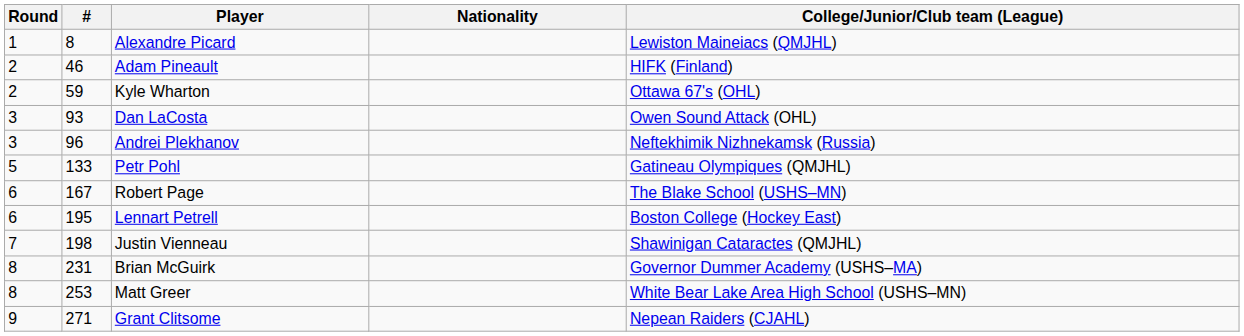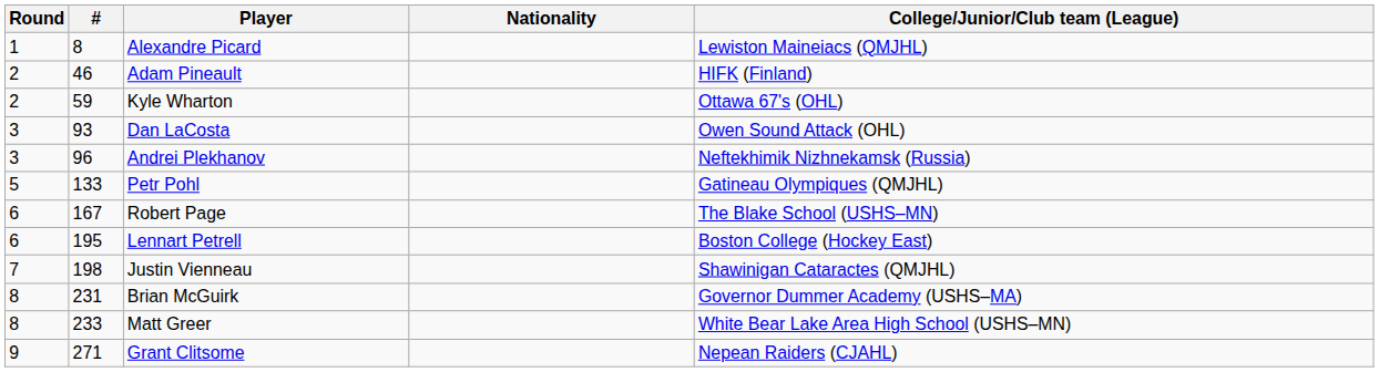Matt Greer | #: 253 -> 233
